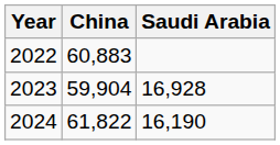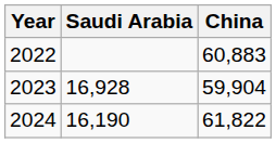columns swapped: China <-> Saudi Arabia
